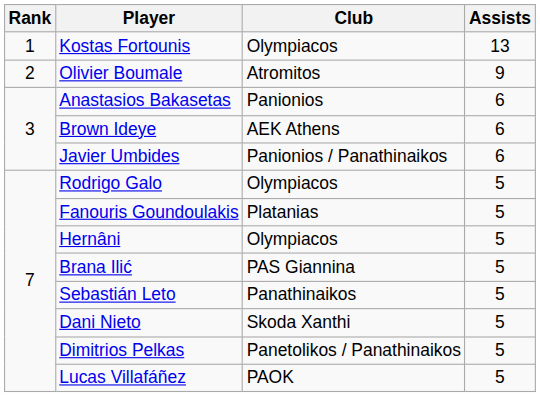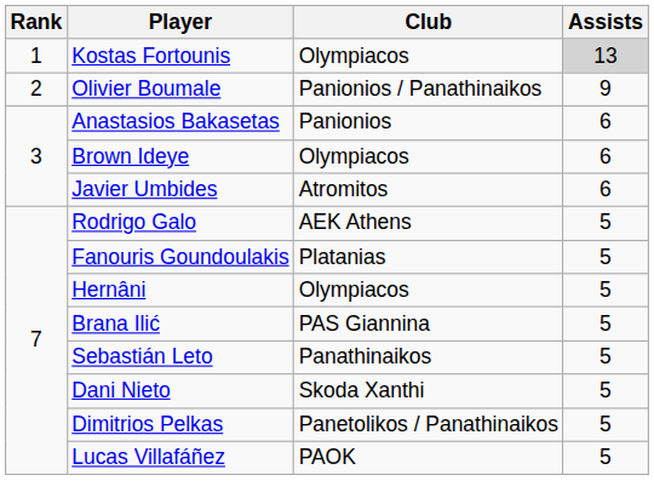Kostas Fortounis | Assists: no background -> lightgrey background
Olivier Boumale | Club: Atromitos -> Panionios / Panathinaikos
Brown Ideye | Club: AEK Athens -> Olympiacos
Javier Umbides | Club: Panionios / Panathinaikos -> Atromitos
Rodrigo Galo | Club: Olympiacos -> AEK Athens
